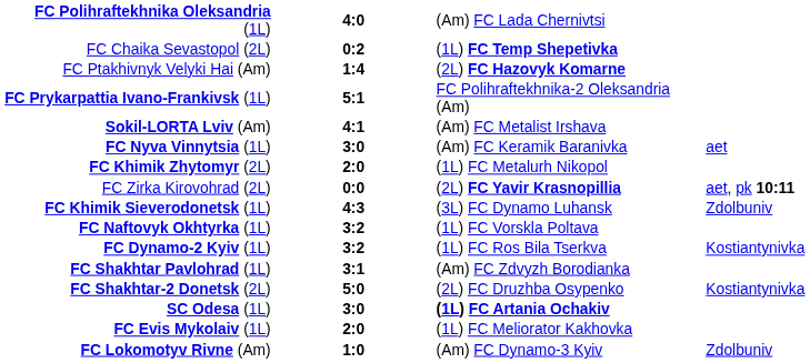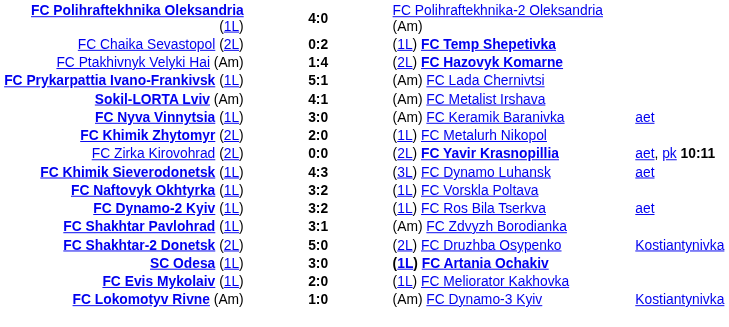FC Polihraftekhnika Oleksandria (1L) | column 3: (Am) FC Lada Chernivtsi -> FC Polihraftekhnika-2 Oleksandria (Am)
FC Prykarpattia Ivano-Frankivsk (1L) | column 3: FC Polihraftekhnika-2 Oleksandria (Am) -> (Am) FC Lada Chernivtsi
FC Khimik Sieverodonetsk (1L) | column 4: Zdolbuniv -> aet
FC Dynamo-2 Kyiv (1L) | column 4: Kostiantynivka -> aet
FC Lokomotyv Rivne (Am) | column 4: Zdolbuniv -> Kostiantynivka
